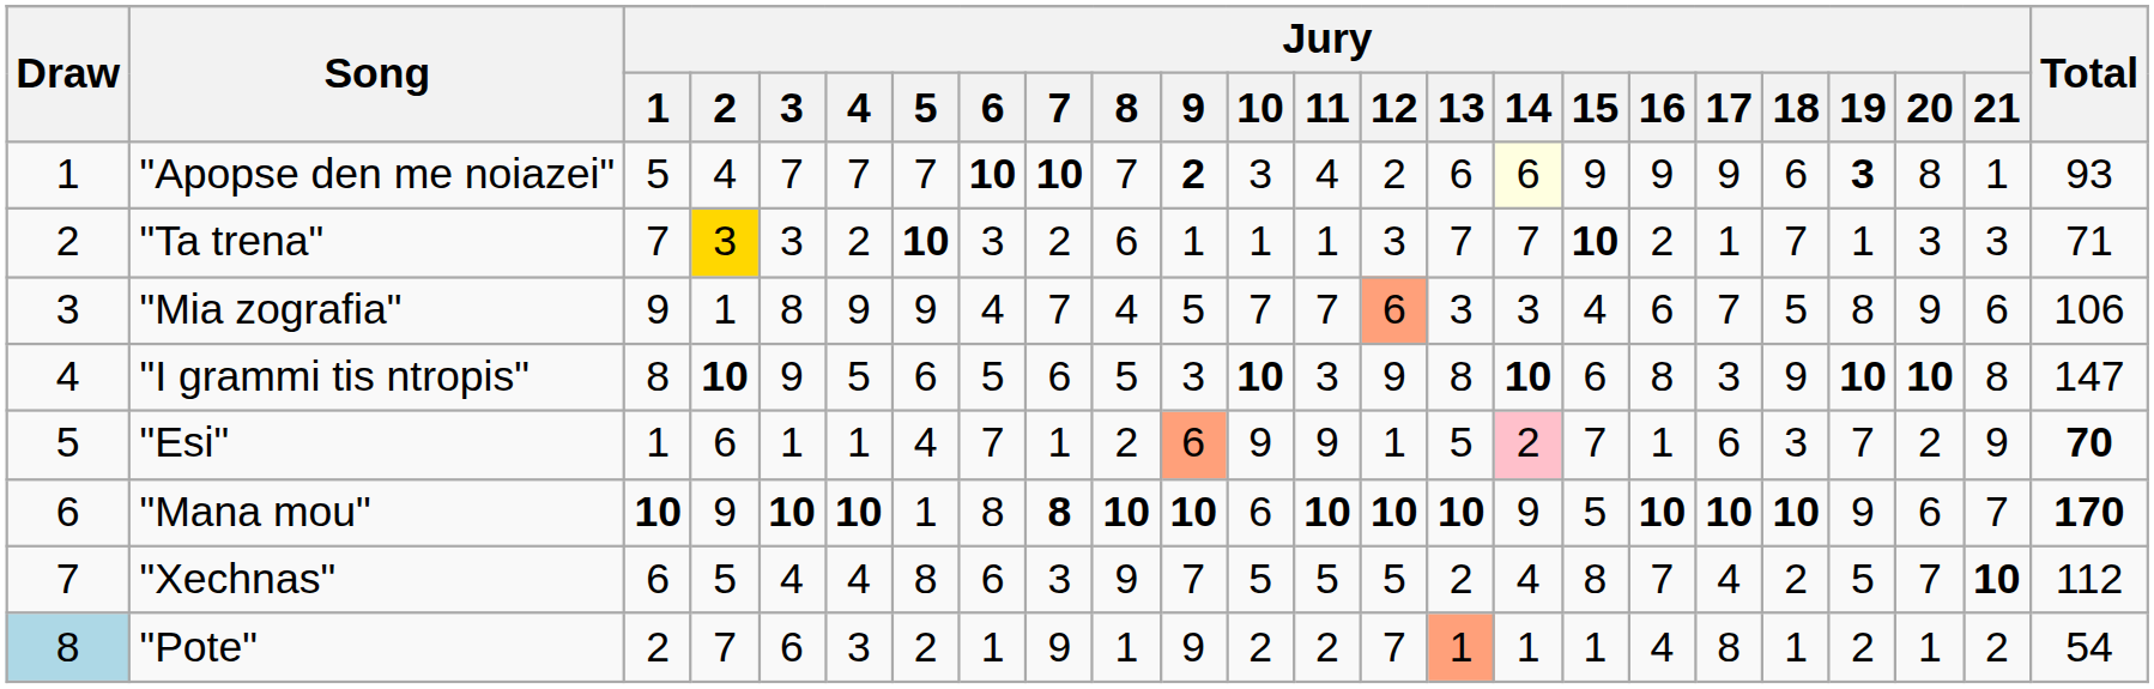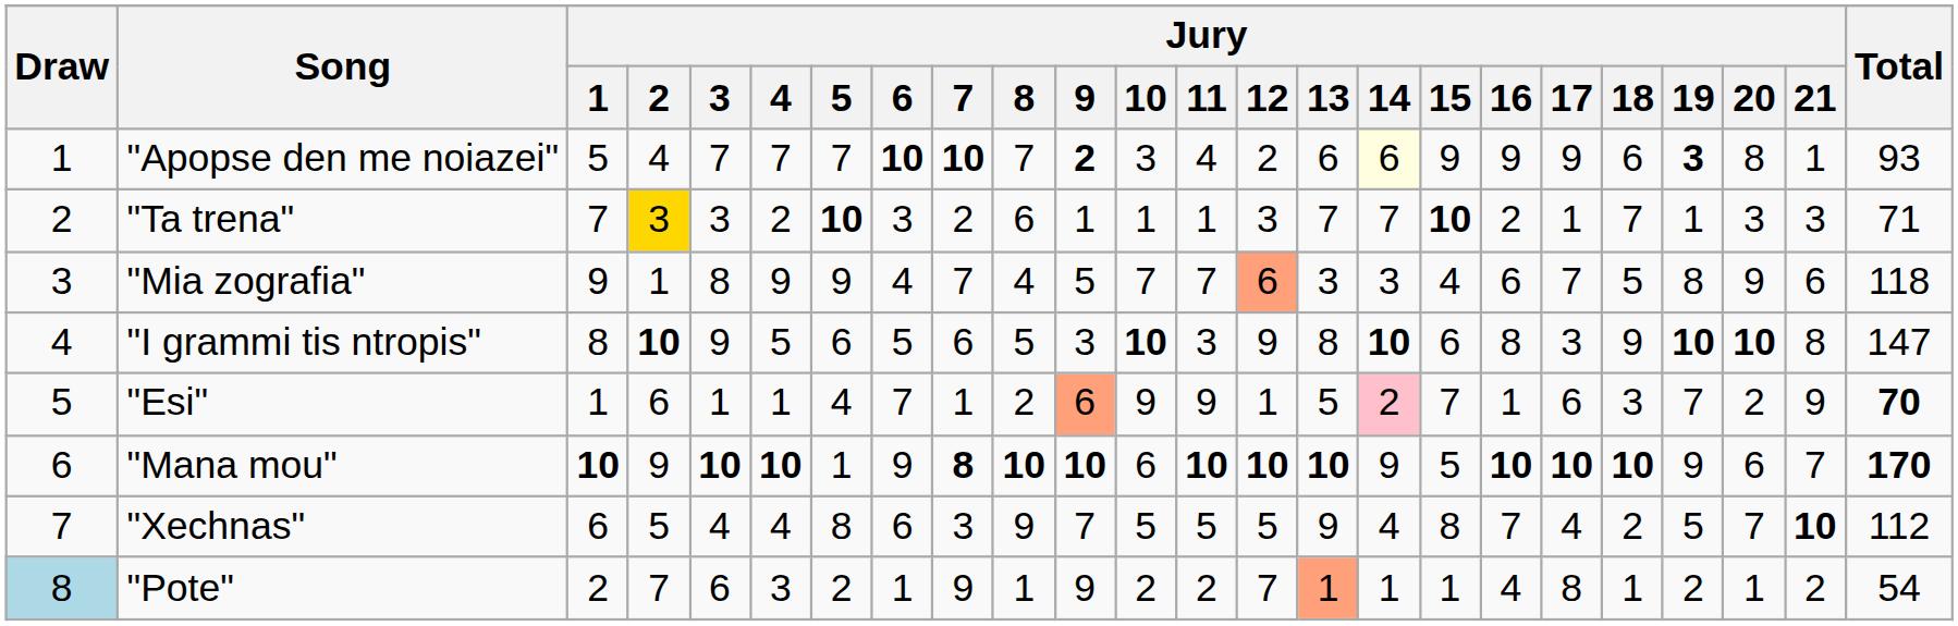"Mia zografia" | Total: 106 -> 118
"Mana mou" | Jury / 6: 8 -> 9
"Xechnas" | Jury / 13: 2 -> 9
